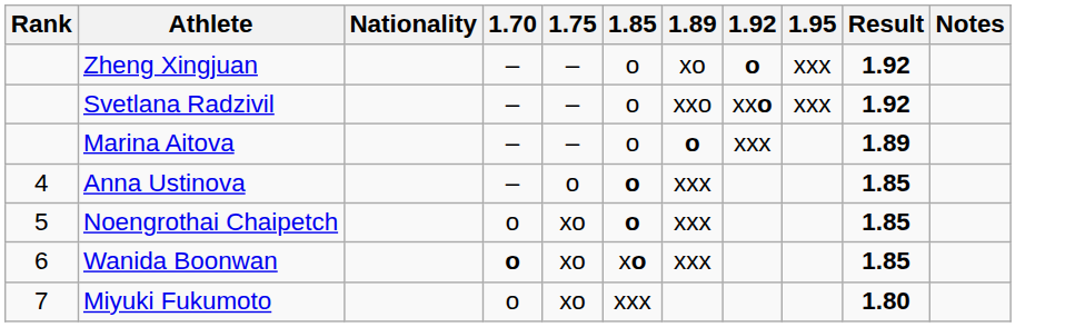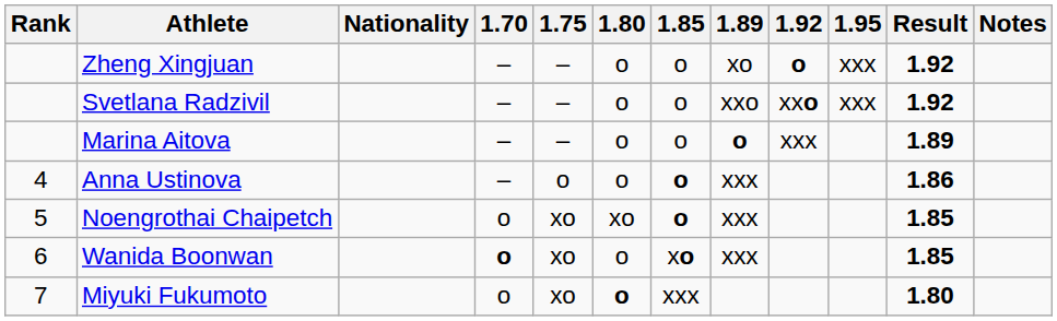+ column: 1.80 | o | o | o | o | xo | o | o
Anna Ustinova | Result: 1.85 -> 1.86
